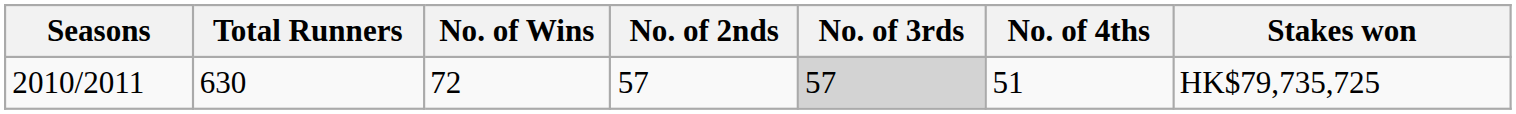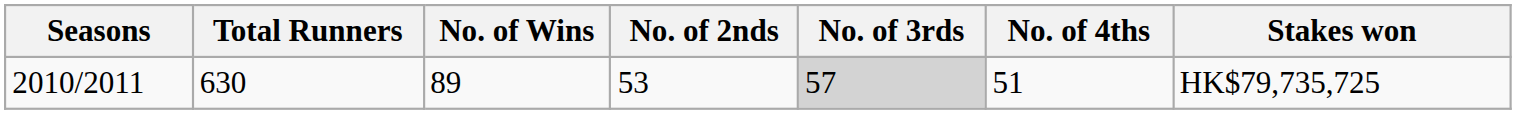2010/2011 | No. of Wins: 72 -> 89
2010/2011 | No. of 2nds: 57 -> 53
